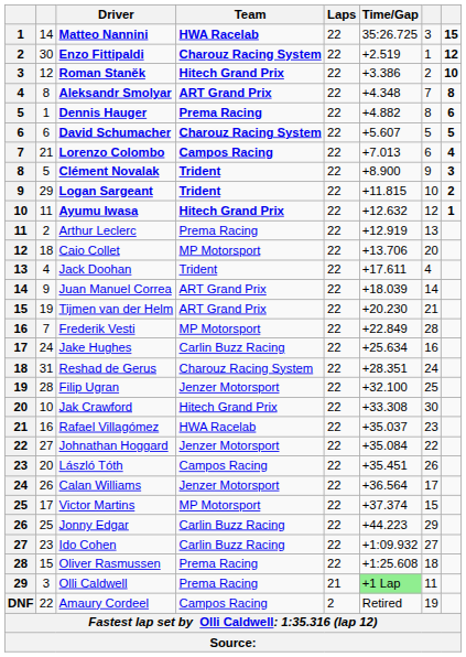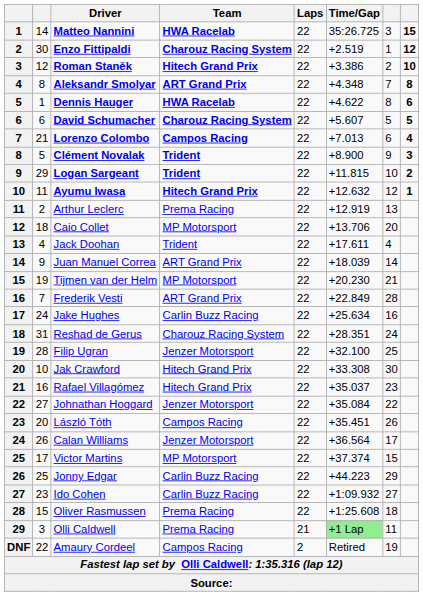Dennis Hauger | Team: Prema Racing -> HWA Racelab
Dennis Hauger | Time/Gap: +4.882 -> +4.622
Tijmen van der Helm | Team: ART Grand Prix -> MP Motorsport
Frederik Vesti | Team: MP Motorsport -> ART Grand Prix
Rafael Villagómez | Team: HWA Racelab -> Hitech Grand Prix
